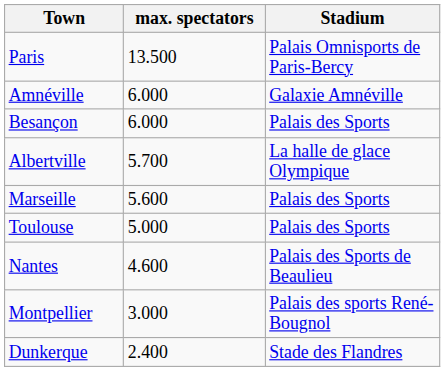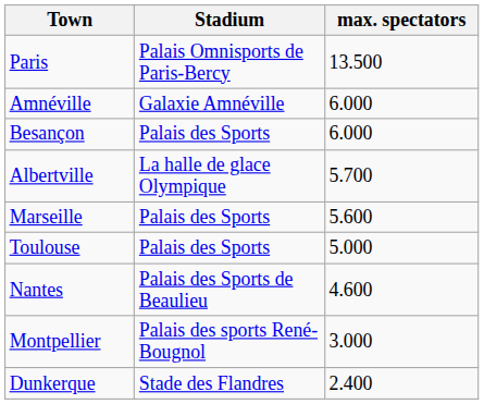columns swapped: Stadium <-> max. spectators
